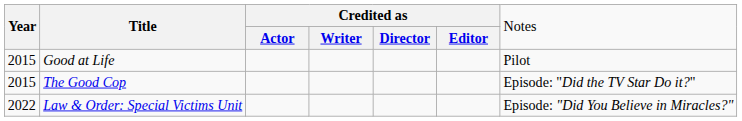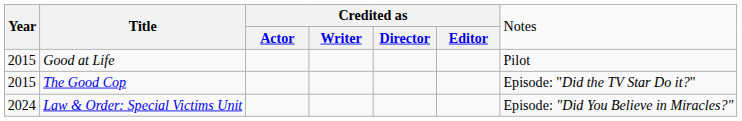Law & Order: Special Victims Unit | column 1: 2022 -> 2024
